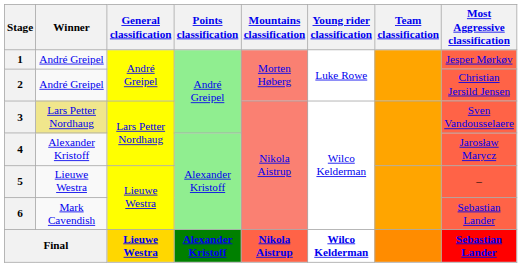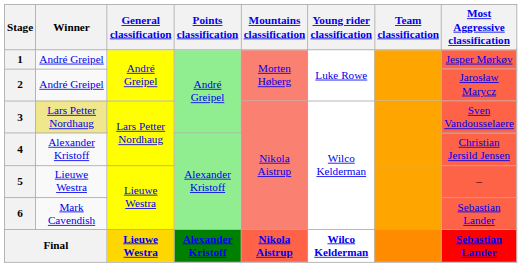2 | Most Aggressive classification: Christian Jersild Jensen -> Jarosław Marycz
4 | Most Aggressive classification: Jarosław Marycz -> Christian Jersild Jensen
